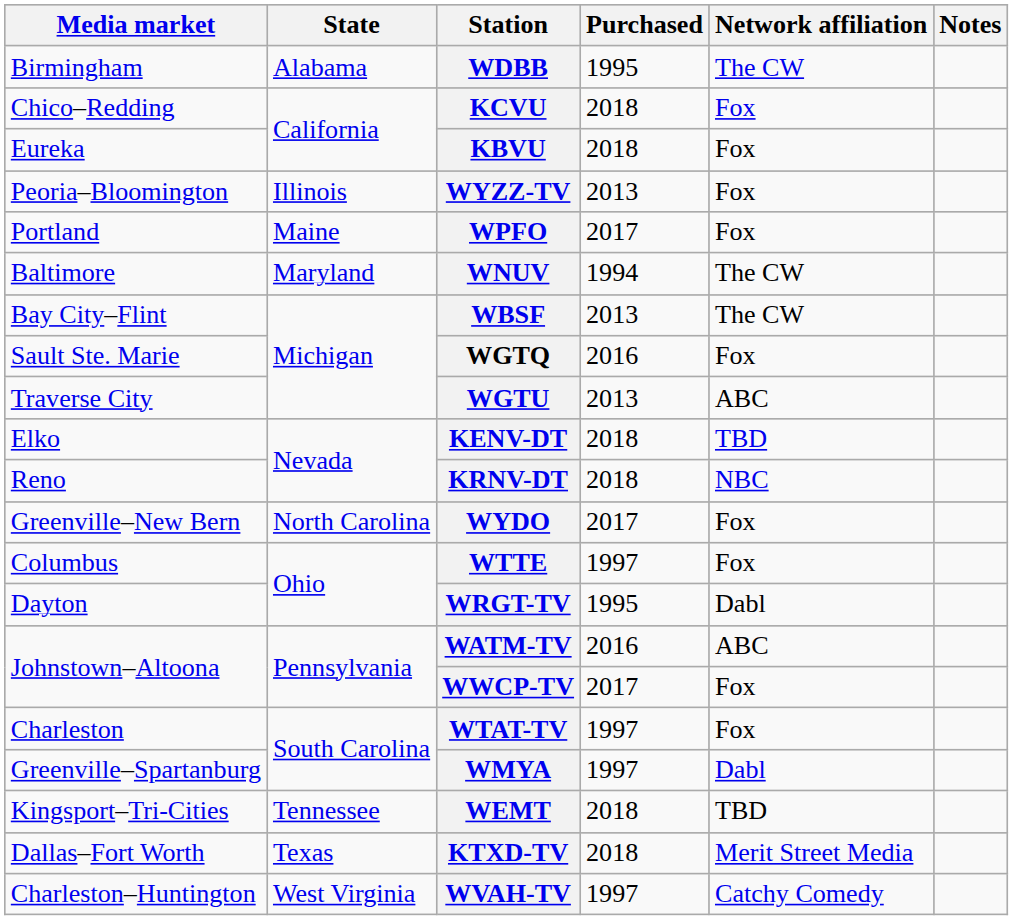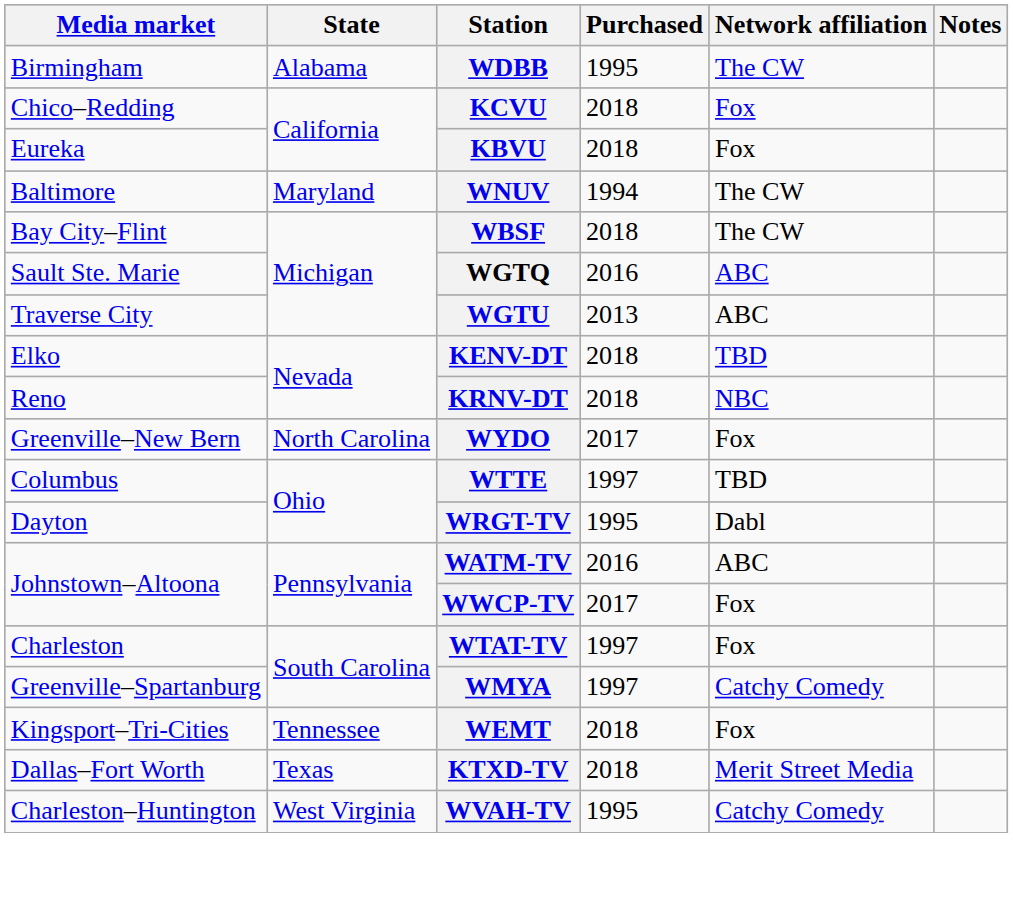- row: Peoria–Bloomington | Illinois | WYZZ-TV | 2013 | Fox
- row: Portland | Maine | WPFO | 2017 | Fox
WBSF | Purchased: 2013 -> 2018
WGTQ | Network affiliation: Fox -> ABC
WTTE | Network affiliation: Fox -> TBD
WMYA | Network affiliation: Dabl -> Catchy Comedy
WEMT | Network affiliation: TBD -> Fox
WVAH-TV | Purchased: 1997 -> 1995
